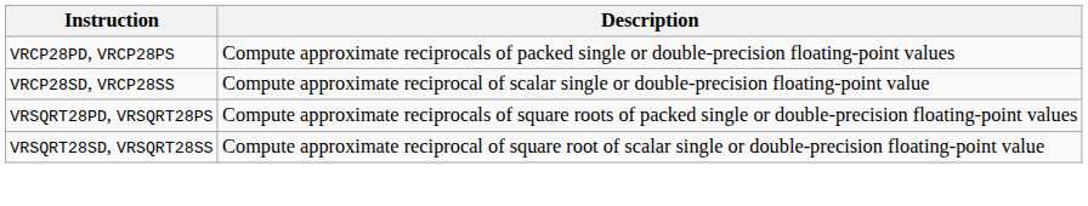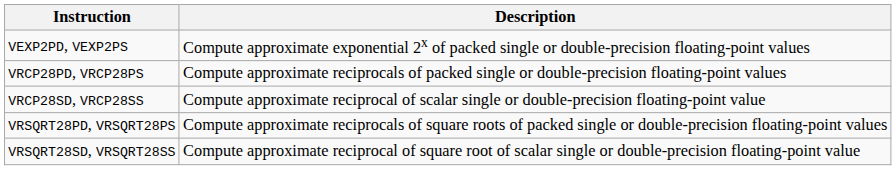+ row: VEXP2PD, VEXP2PS | Compute approximate exponential 2x of packed single or double-precision floating-point values
